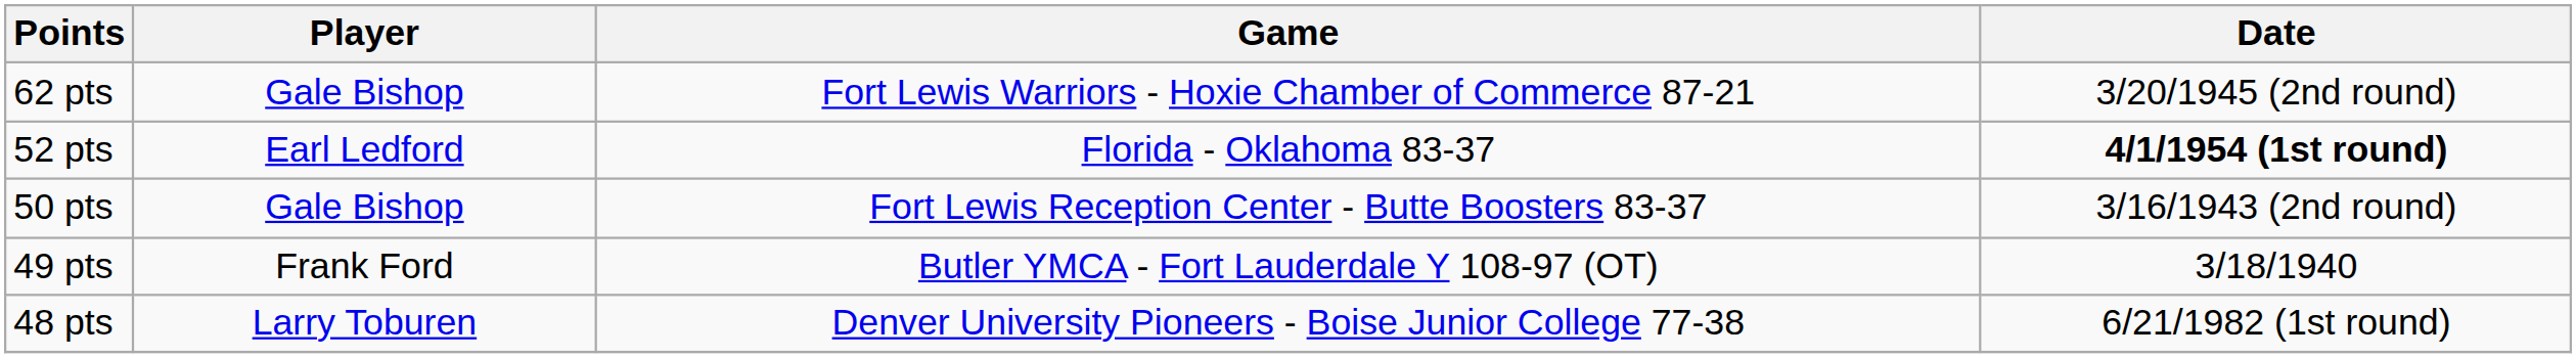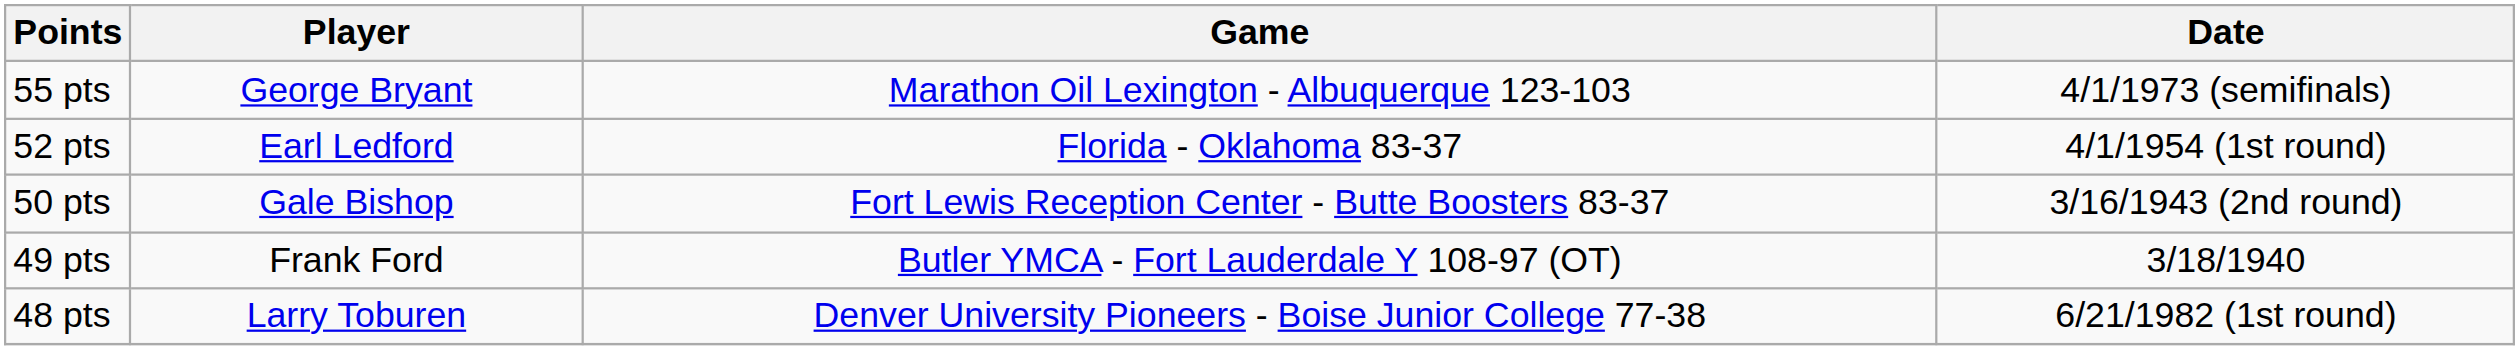- row: 62 pts | Gale Bishop | Fort Lewis Warriors - Hoxie Chamber of Commerce 87-21 | 3/20/1945 (2nd round)
+ row: 55 pts | George Bryant | Marathon Oil Lexington - Albuquerque 123-103 | 4/1/1973 (semifinals)
52 pts | Date: bold -> normal
